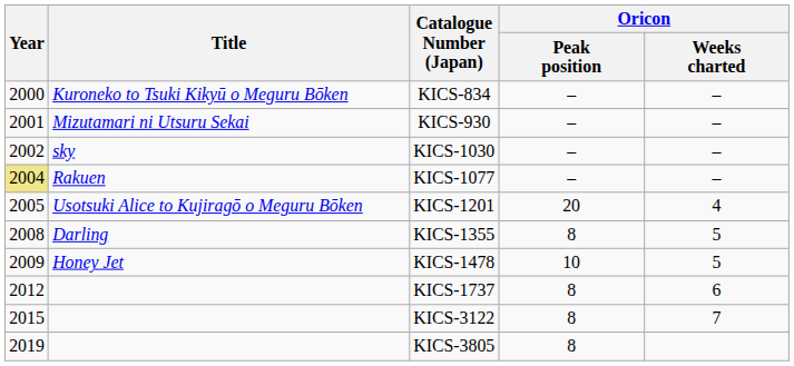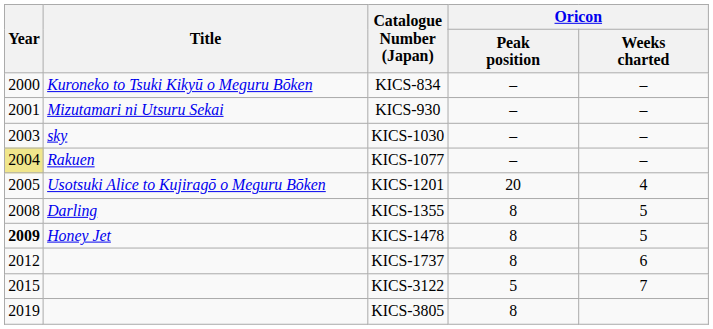KICS-1030 | Year: 2002 -> 2003
KICS-1478 | Year: normal -> bold
KICS-1478 | Oricon / Peak position: 10 -> 8
KICS-3122 | Oricon / Peak position: 8 -> 5
